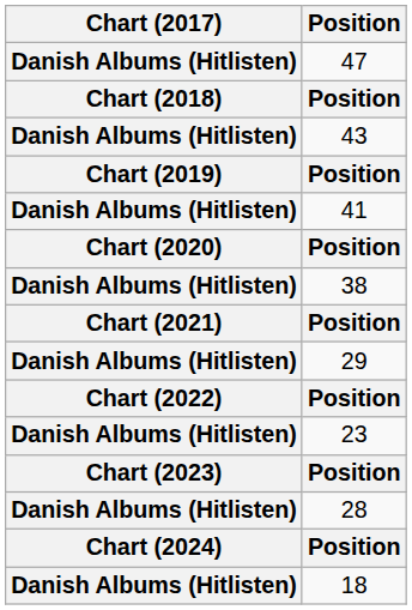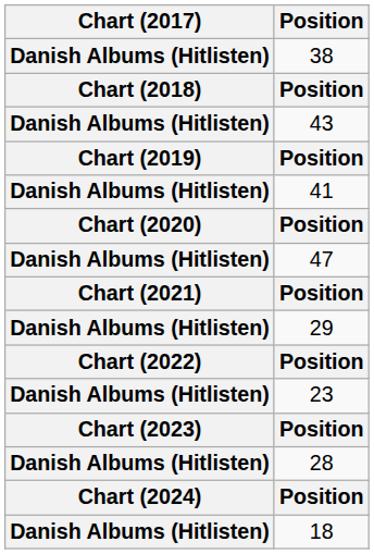rows swapped: 38 <-> 47
